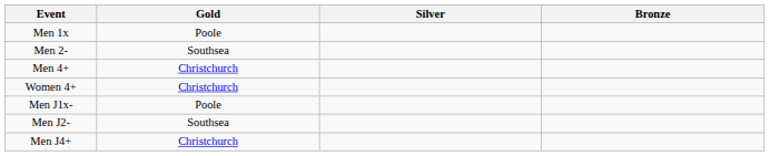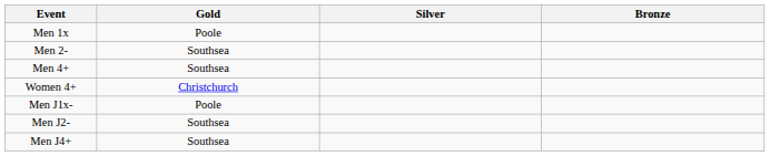Men 4+ | Gold: Christchurch -> Southsea
Men J4+ | Gold: Christchurch -> Southsea
